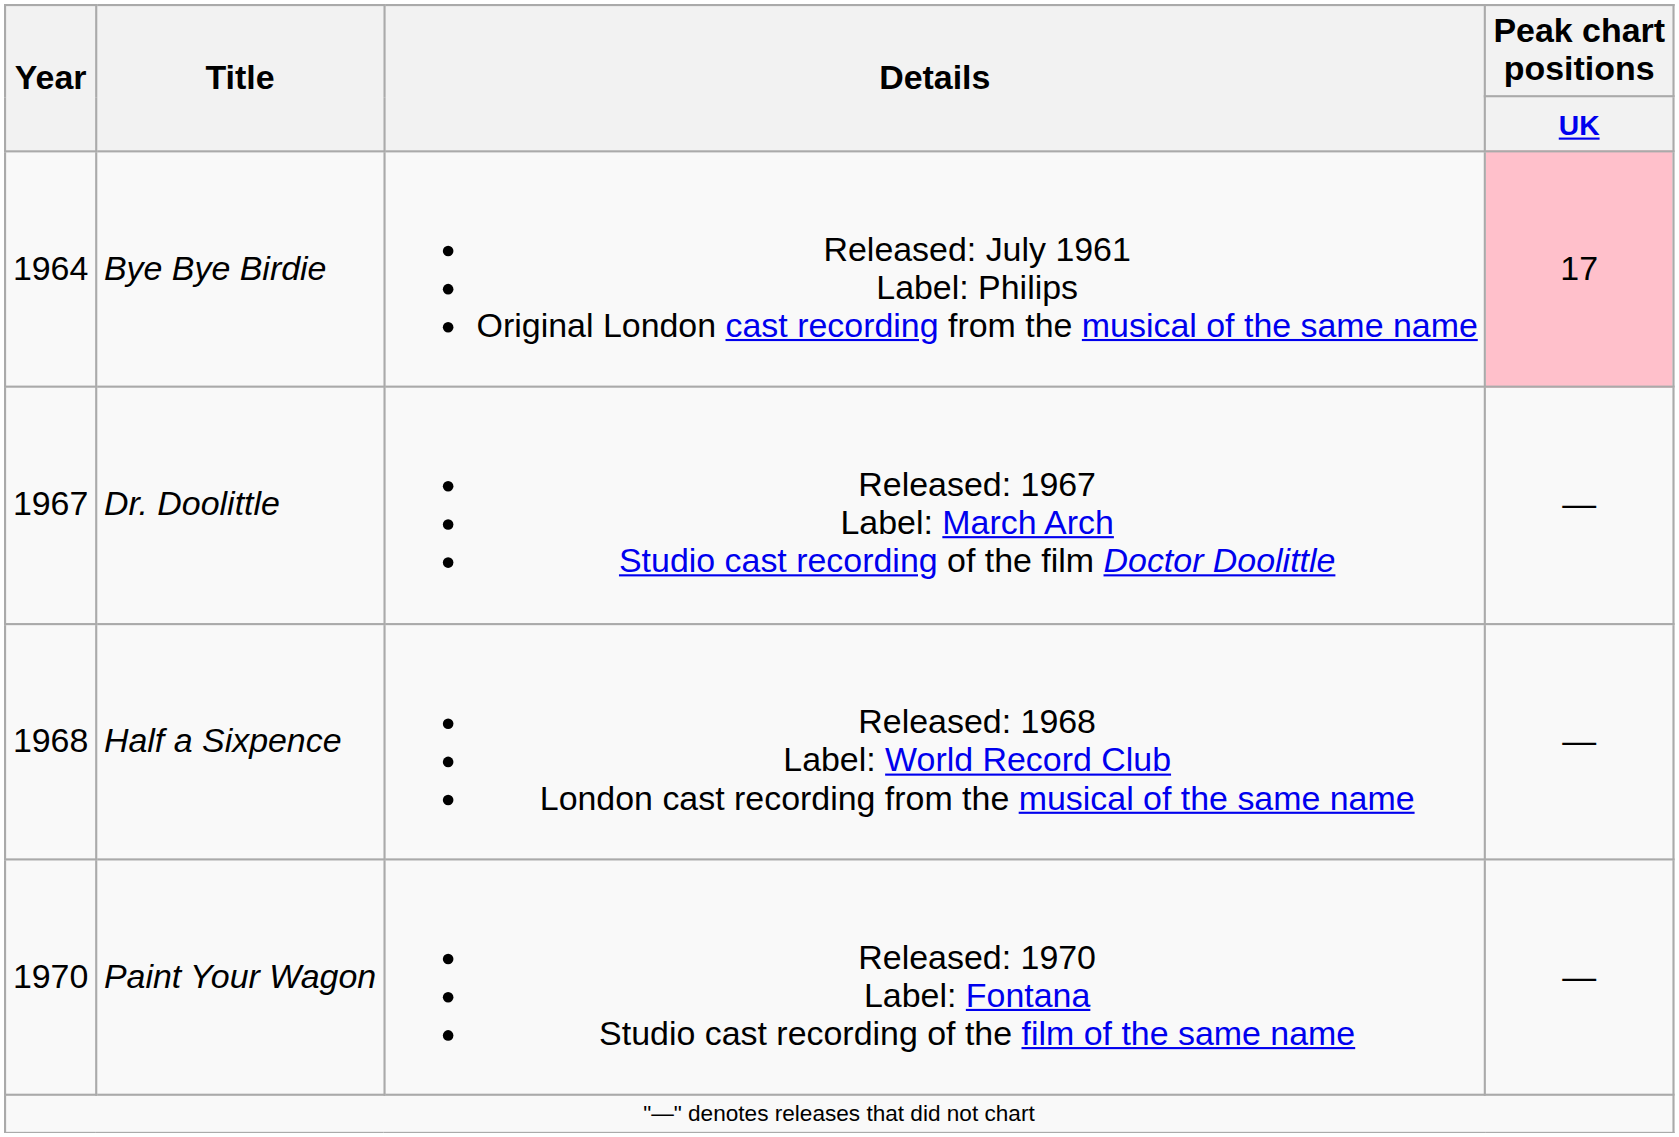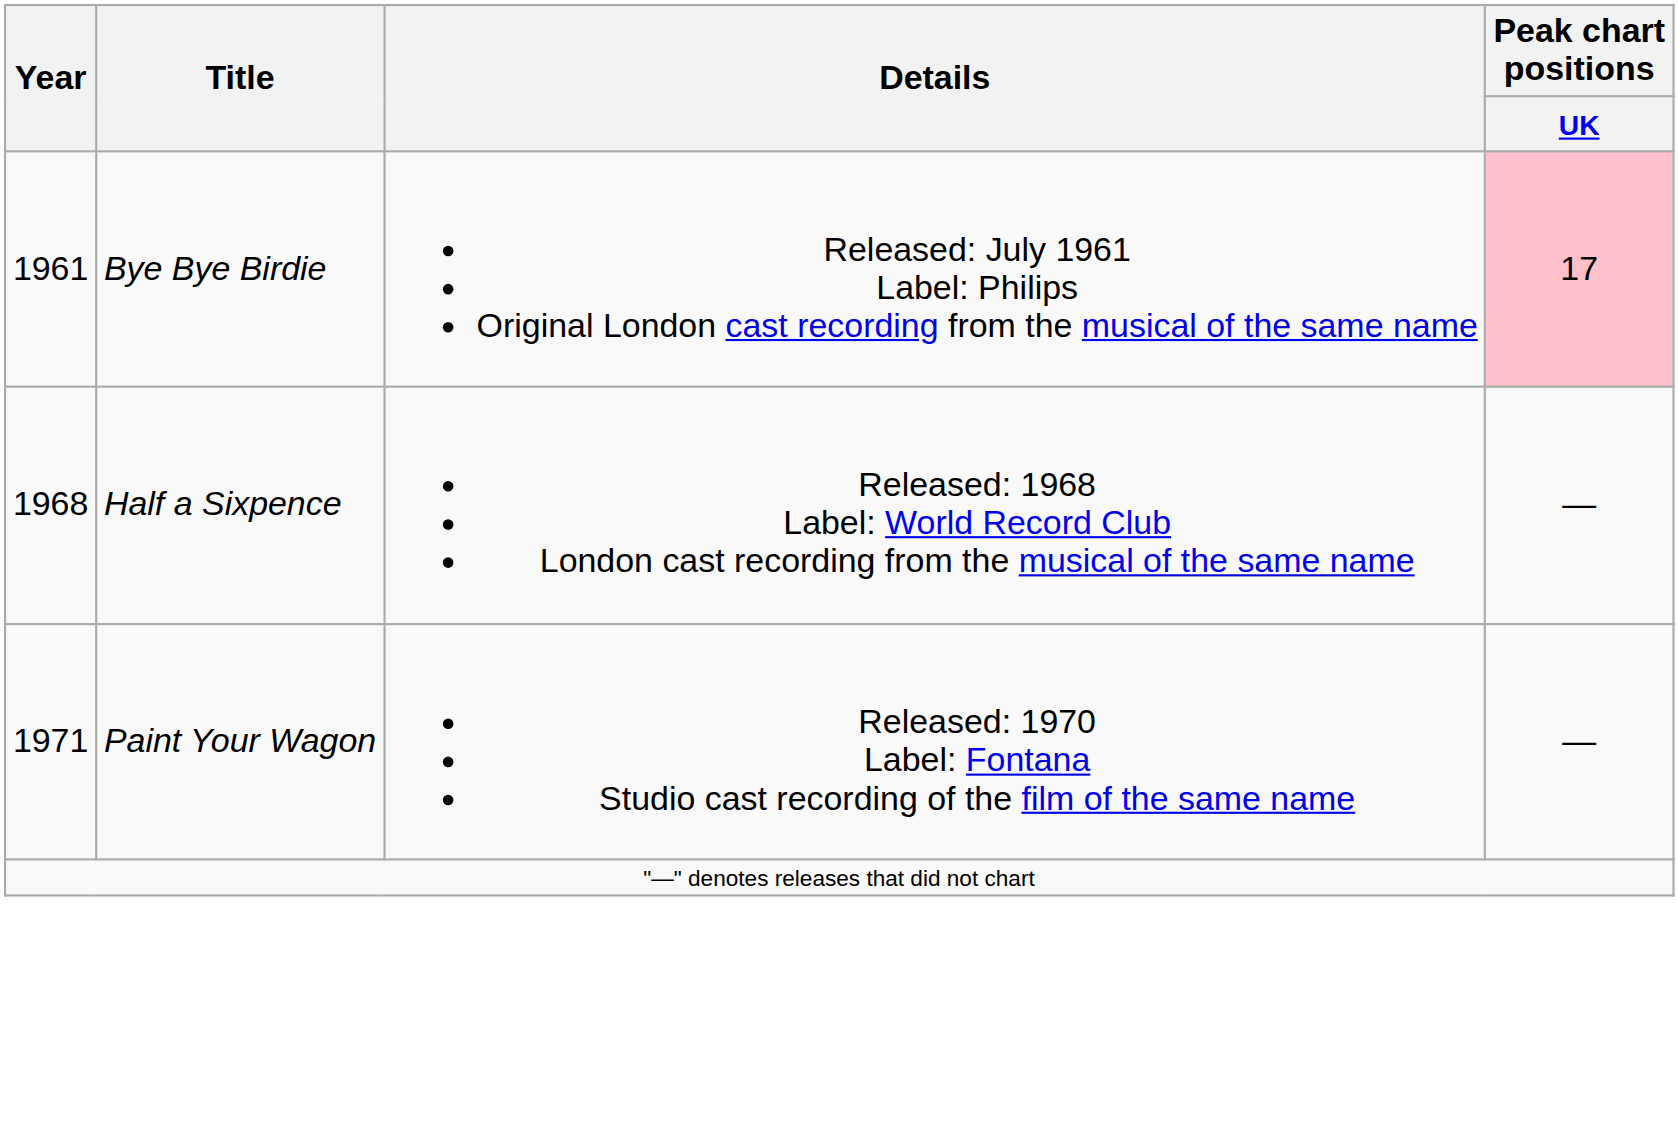Bye Bye Birdie | Year: 1964 -> 1961
- row: 1967 | Dr. Doolittle | Released: 1967 Label: March Arch Studio cast recording of the film Doctor Doolittle | —
Paint Your Wagon | Year: 1970 -> 1971
